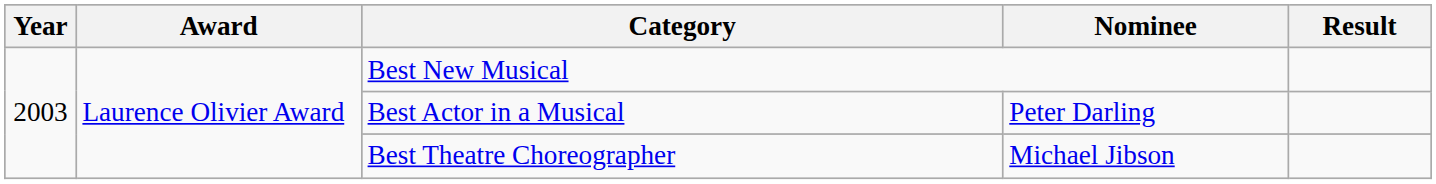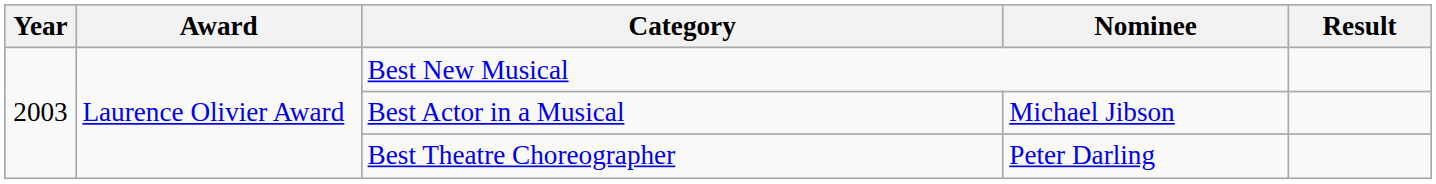Best Actor in a Musical | Nominee: Peter Darling -> Michael Jibson
Best Theatre Choreographer | Nominee: Michael Jibson -> Peter Darling
